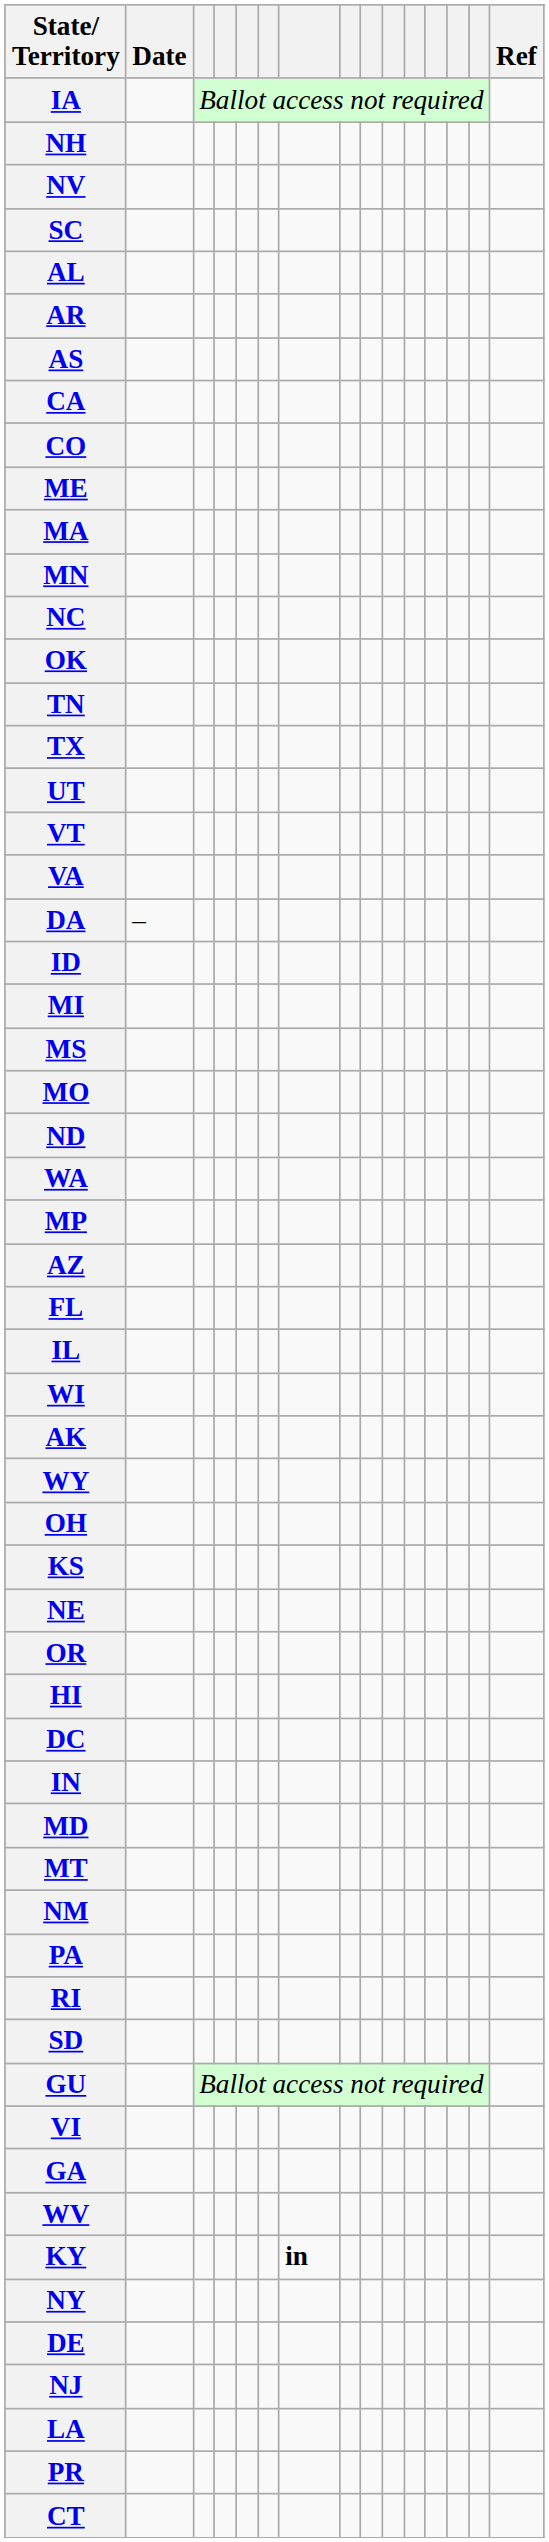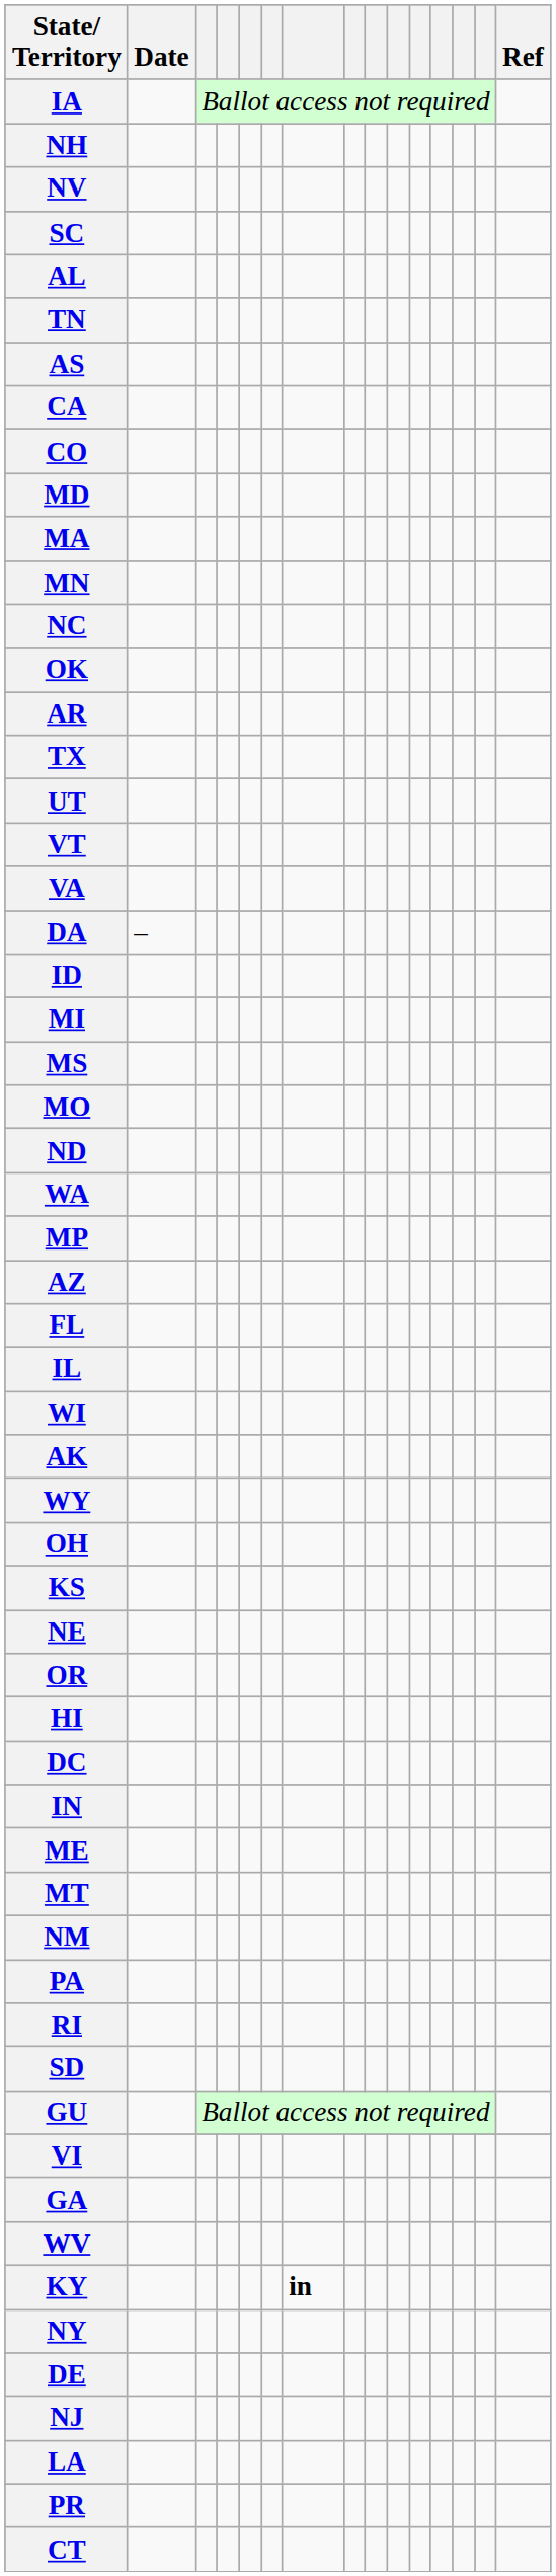rows swapped: AR <-> TN
rows swapped: ME <-> MD
